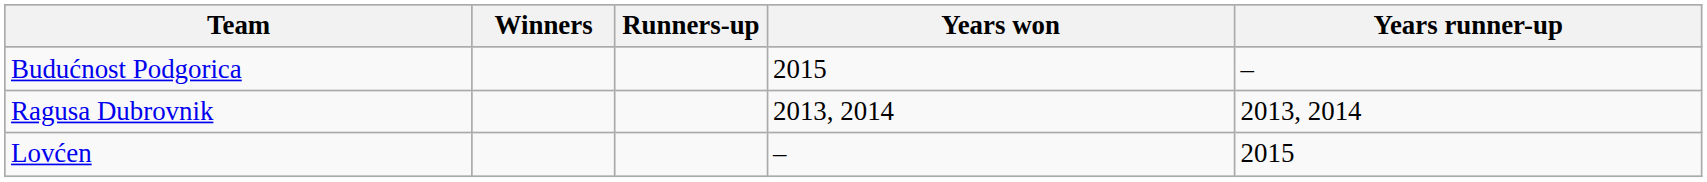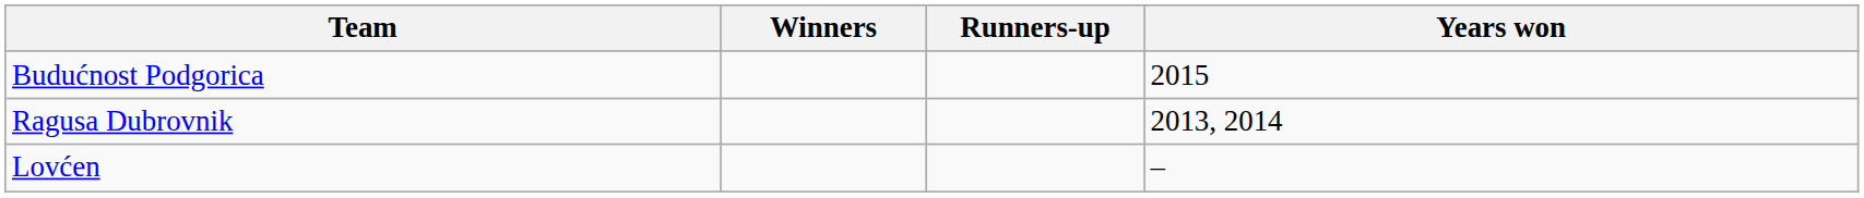- column: Years runner-up | – | 2013, 2014 | 2015
